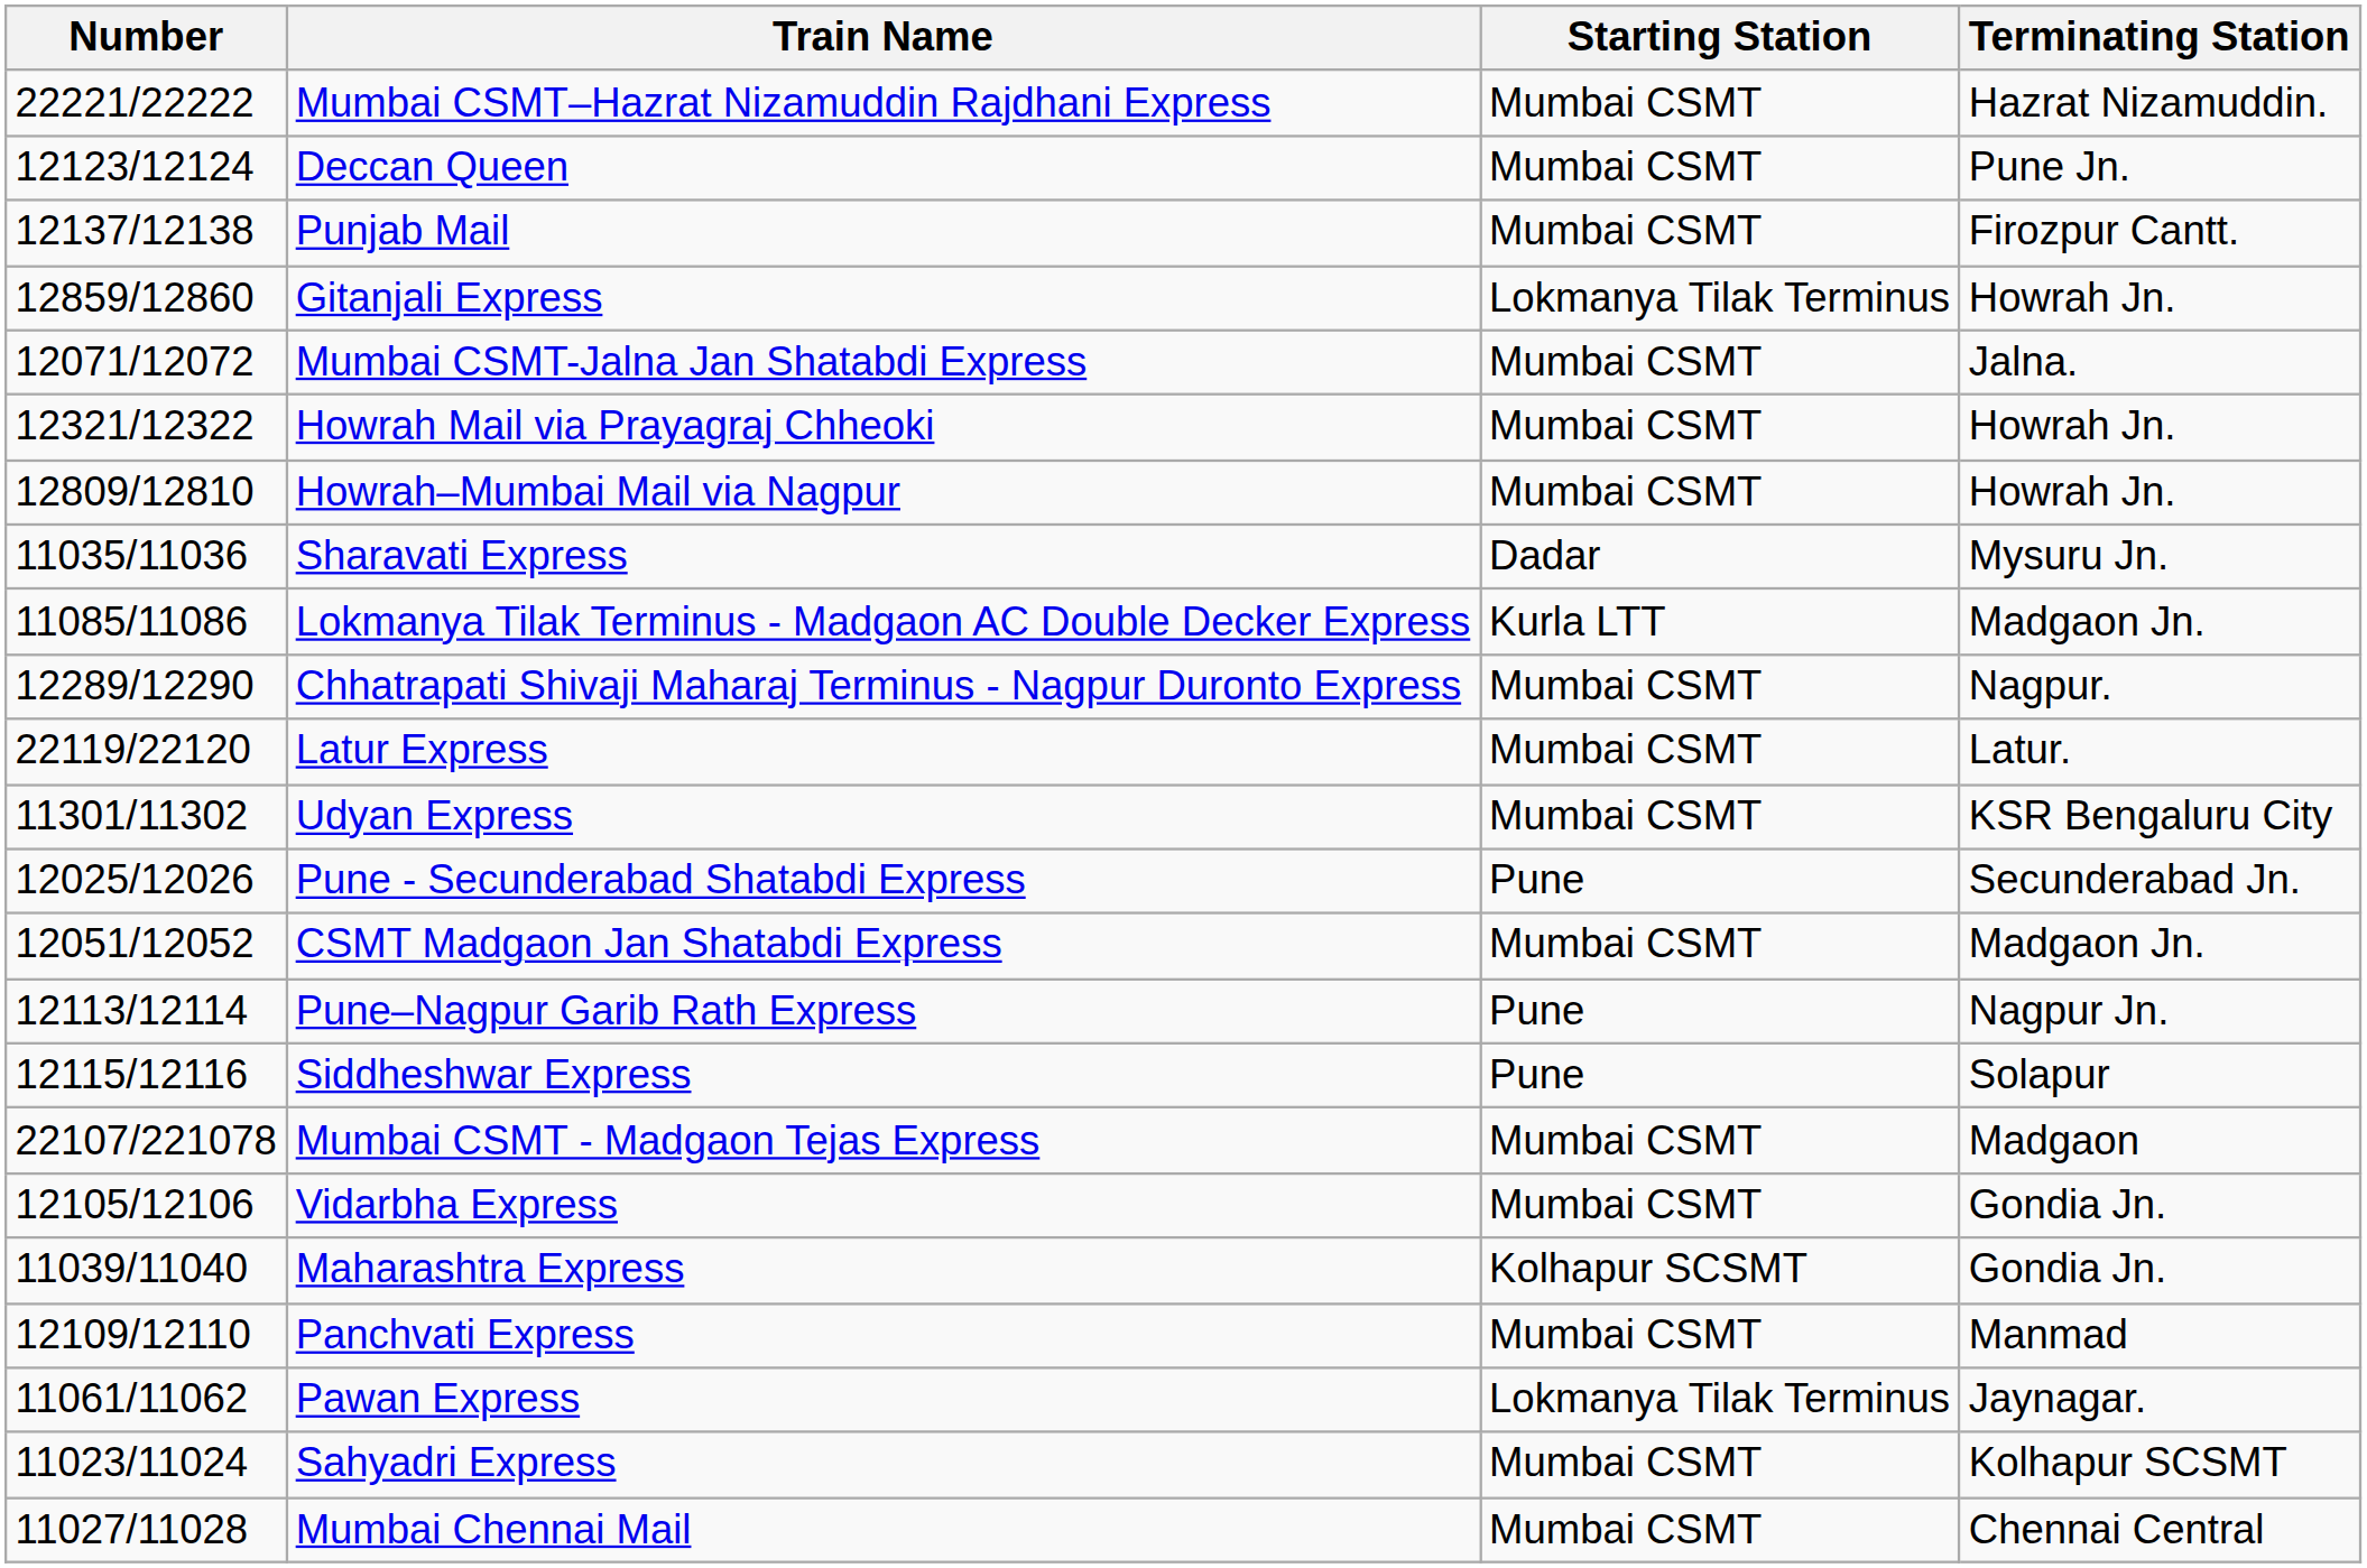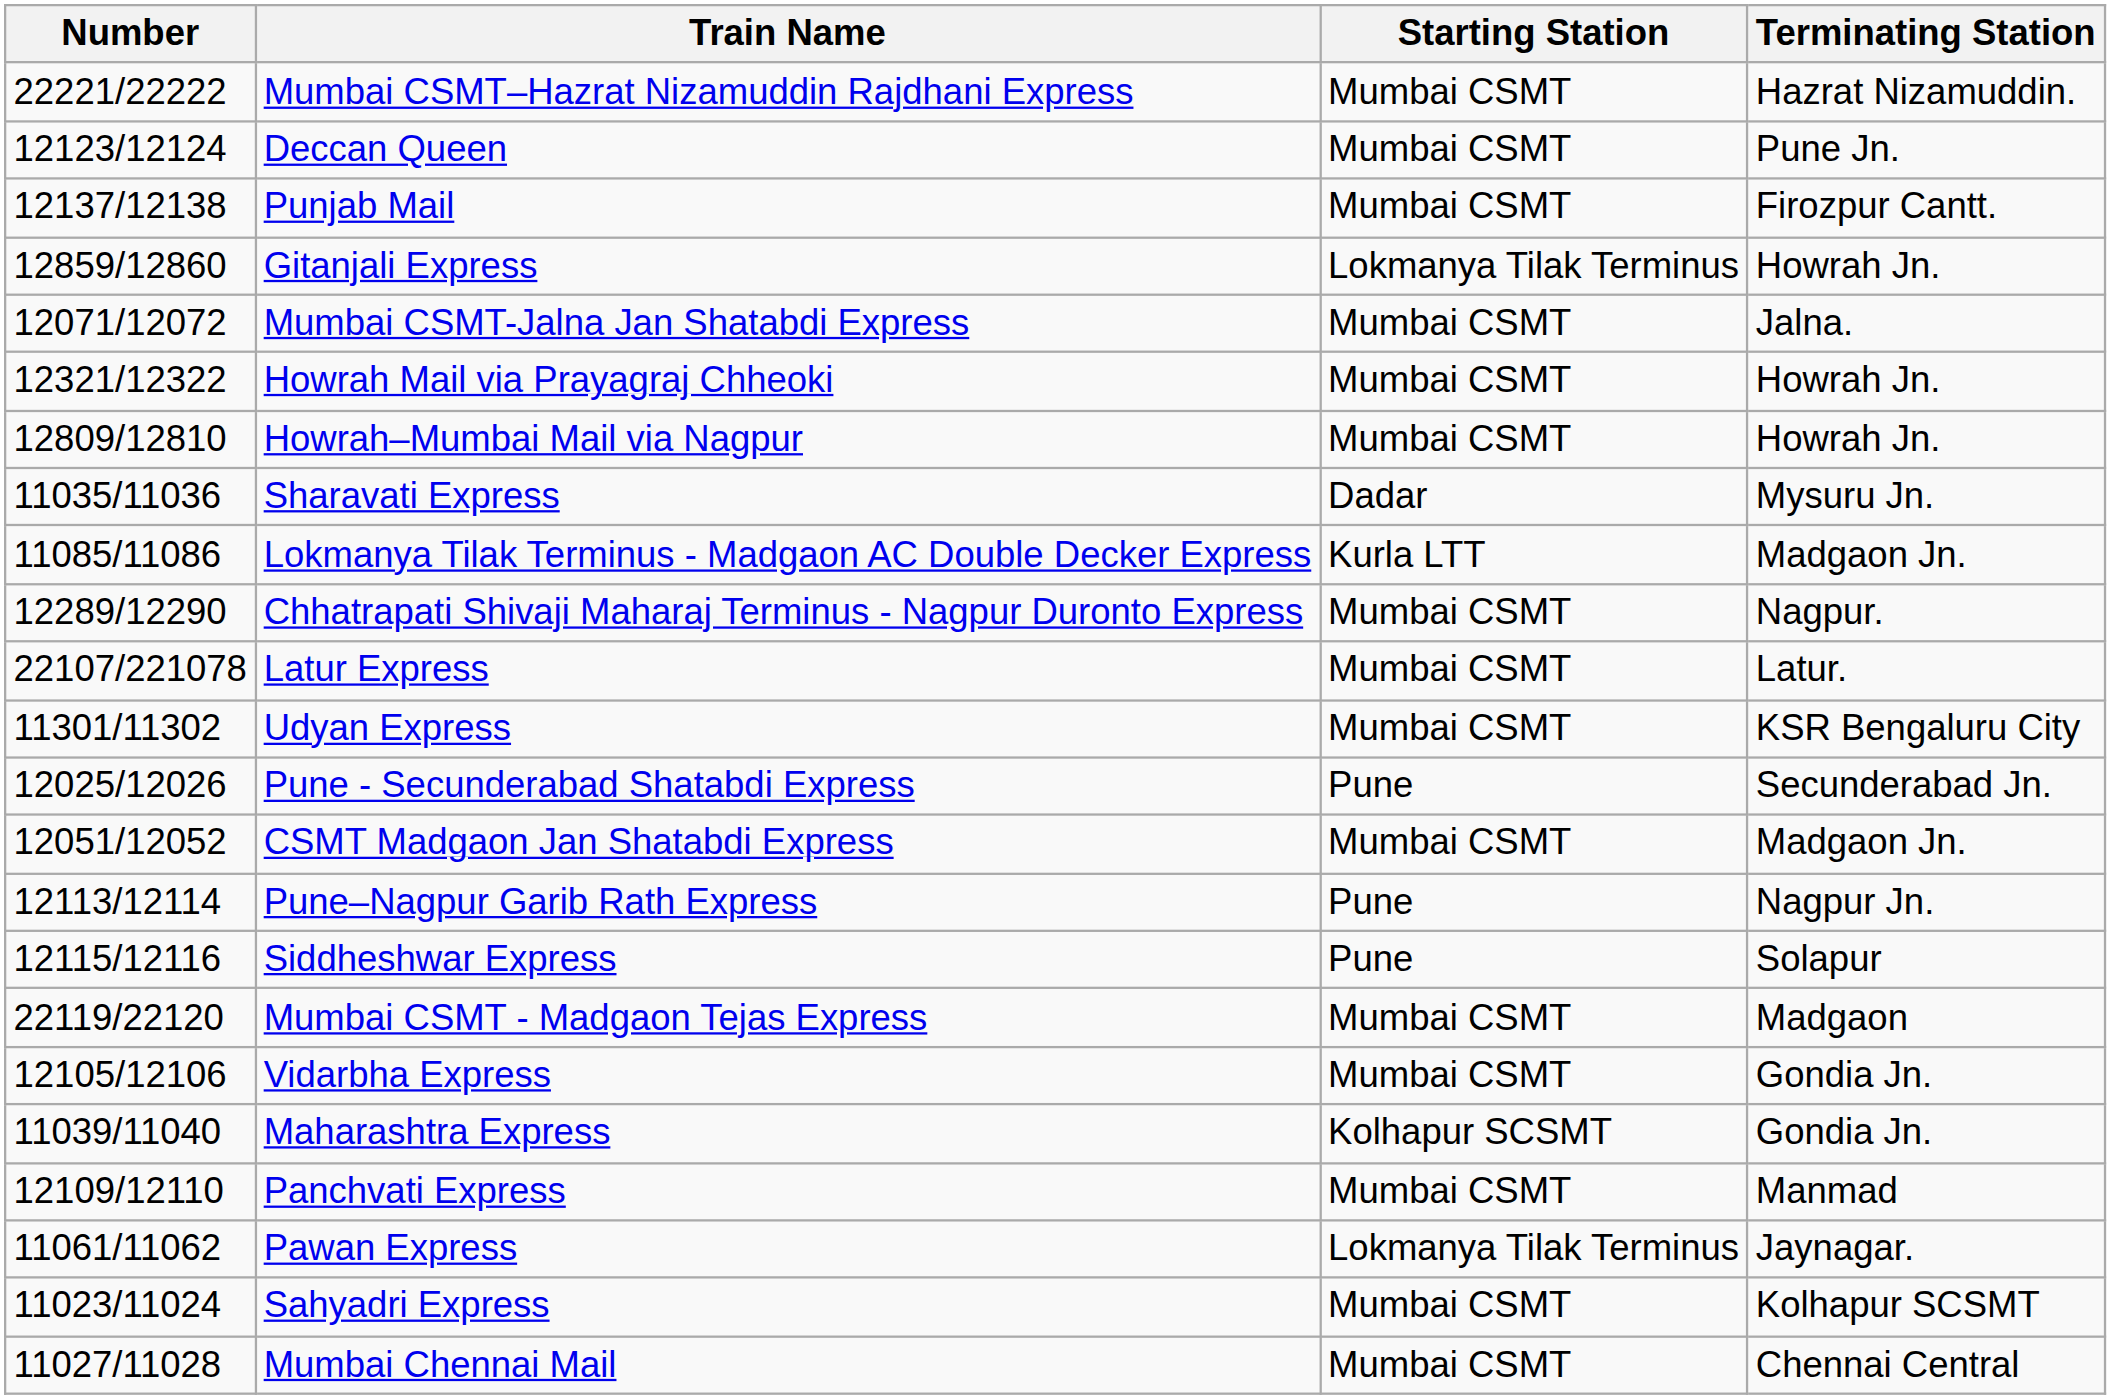Latur Express | Number: 22119/22120 -> 22107/221078
Mumbai CSMT - Madgaon Tejas Express | Number: 22107/221078 -> 22119/22120
